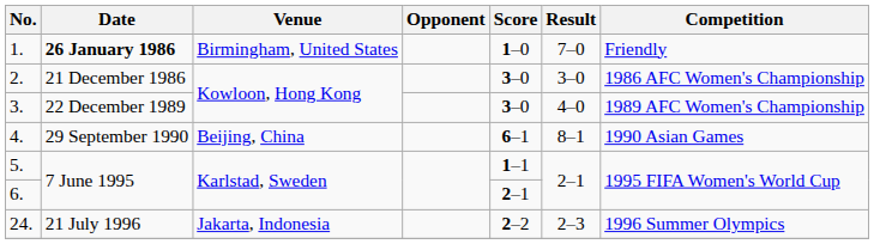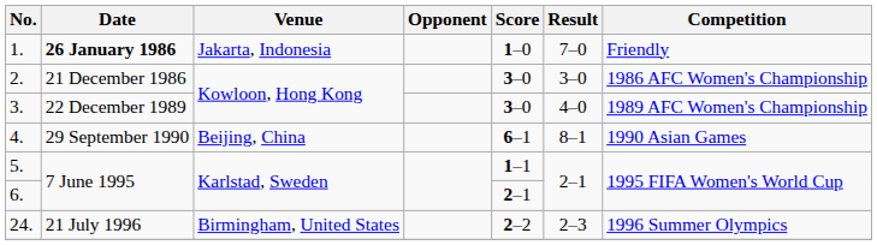1. | Venue: Birmingham, United States -> Jakarta, Indonesia
24. | Venue: Jakarta, Indonesia -> Birmingham, United States
